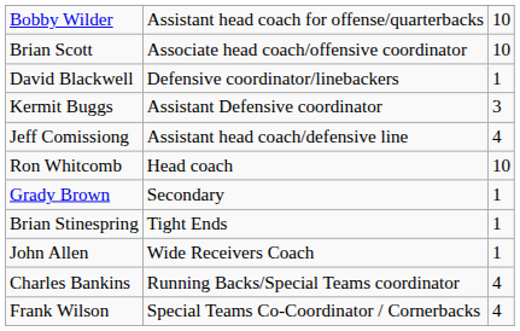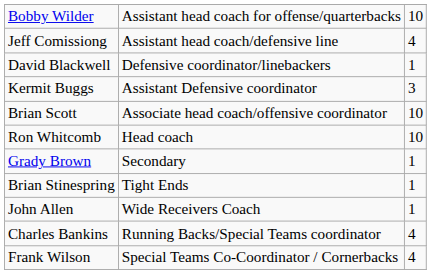rows swapped: Brian Scott <-> Jeff Comissiong
